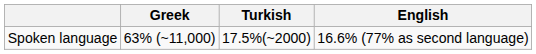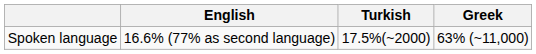columns swapped: Greek <-> English
